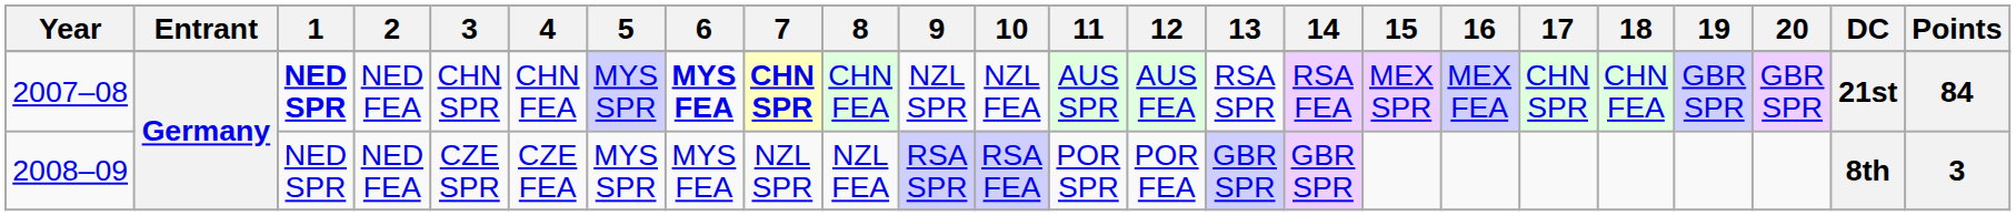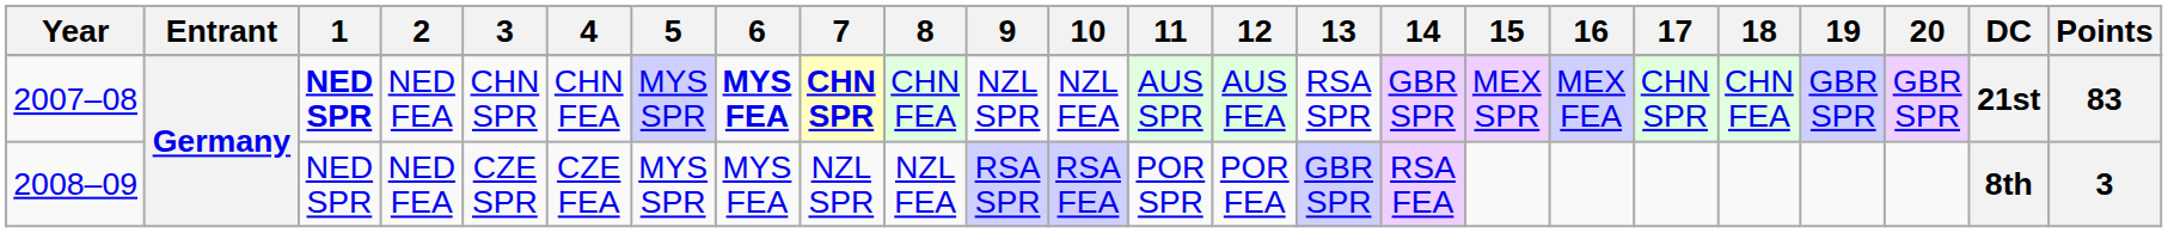2007–08 | 14: RSA FEA -> GBR SPR
2007–08 | Points: 84 -> 83
2008–09 | 14: GBR SPR -> RSA FEA
